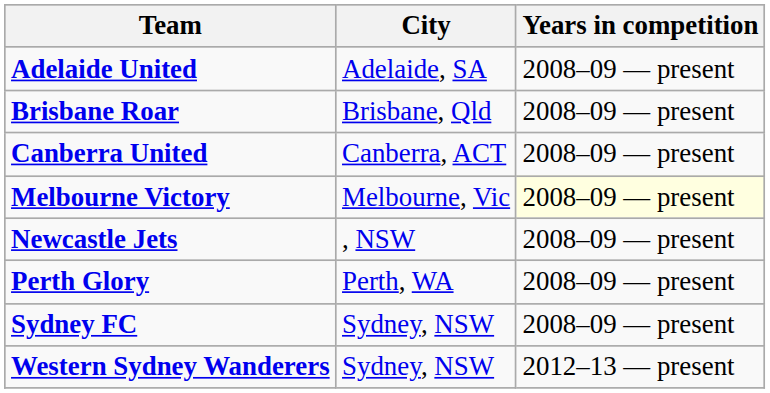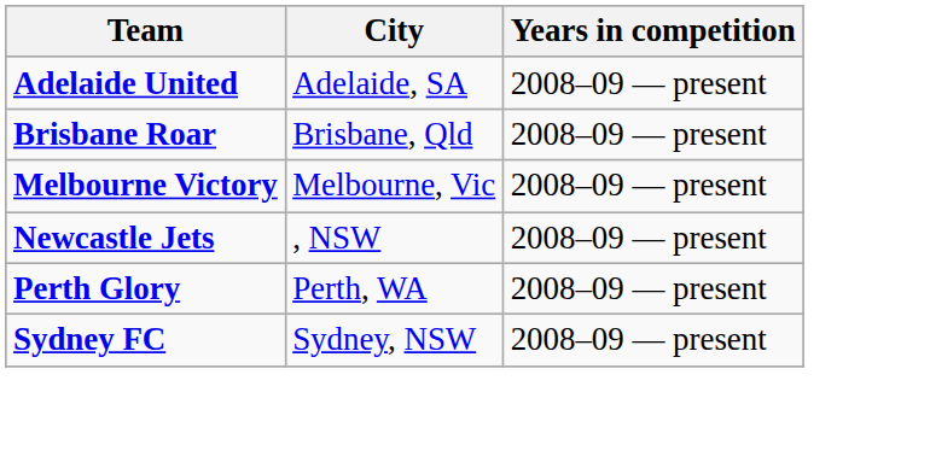- row: Canberra United | Canberra, ACT | 2008–09 — present
Melbourne Victory | Years in competition: lightyellow background -> no background
- row: Western Sydney Wanderers | Sydney, NSW | 2012–13 — present
